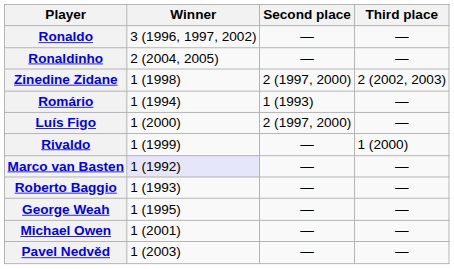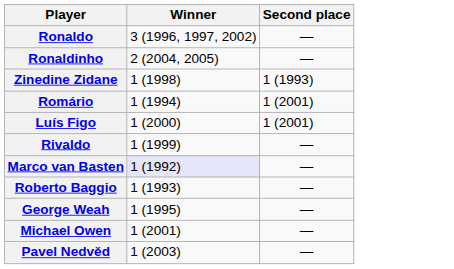- column: Third place | — | — | 2 (2002, 2003) | — | — | 1 (2000) | — | — | — | — | —
Zinedine Zidane | Second place: 2 (1997, 2000) -> 1 (1993)
Romário | Second place: 1 (1993) -> 1 (2001)
Luís Figo | Second place: 2 (1997, 2000) -> 1 (2001)
